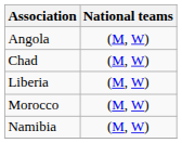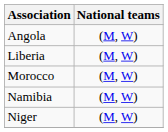- row: Chad | (M, W)
+ row: Niger | (M, W)
